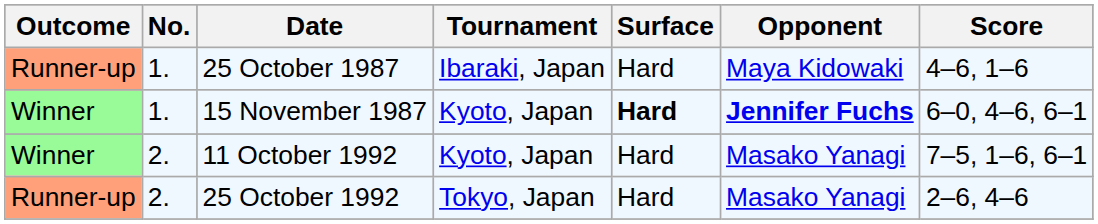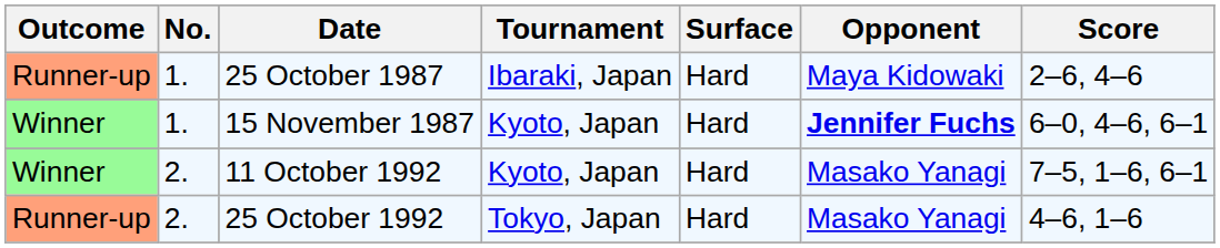25 October 1987 | Score: 4–6, 1–6 -> 2–6, 4–6
15 November 1987 | Surface: bold -> normal
25 October 1992 | Score: 2–6, 4–6 -> 4–6, 1–6
